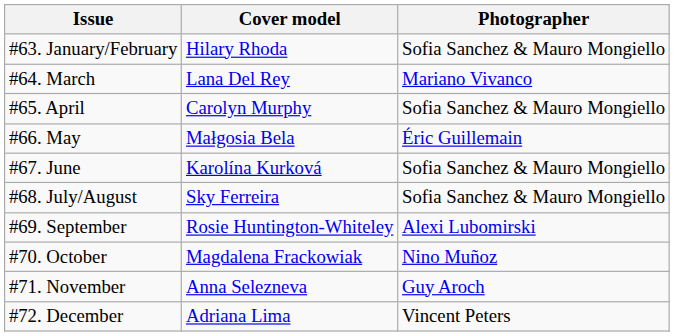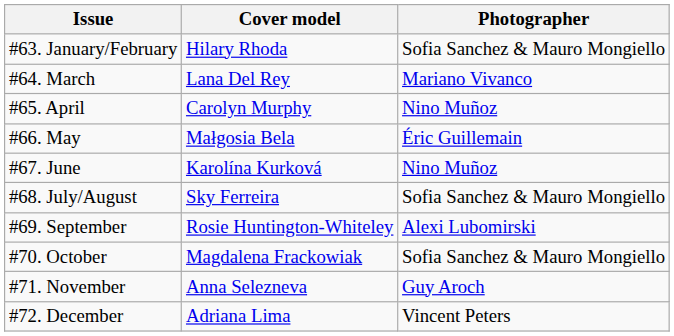#65. April | Photographer: Sofia Sanchez & Mauro Mongiello -> Nino Muñoz
#67. June | Photographer: Sofia Sanchez & Mauro Mongiello -> Nino Muñoz
#70. October | Photographer: Nino Muñoz -> Sofia Sanchez & Mauro Mongiello
